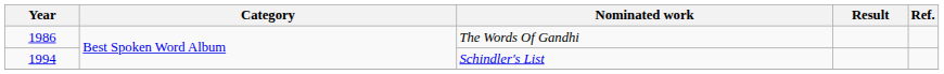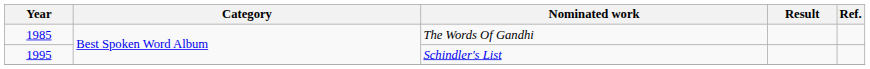The Words Of Gandhi | Year: 1986 -> 1985
Schindler's List | Year: 1994 -> 1995
